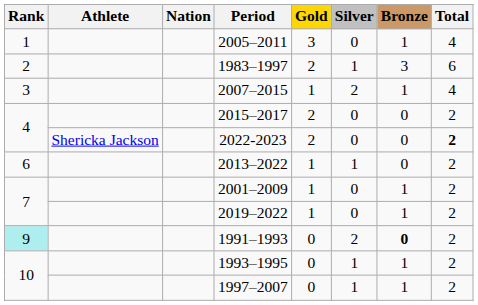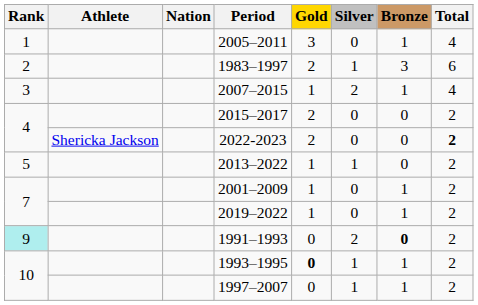2013–2022 | Rank: 6 -> 5
1993–1995 | Gold: normal -> bold
